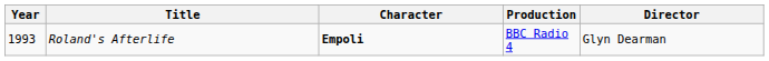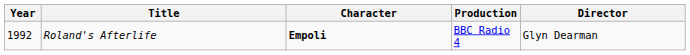Roland's Afterlife | Year: 1993 -> 1992
